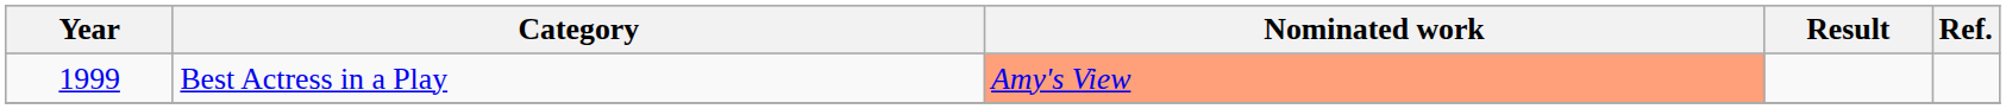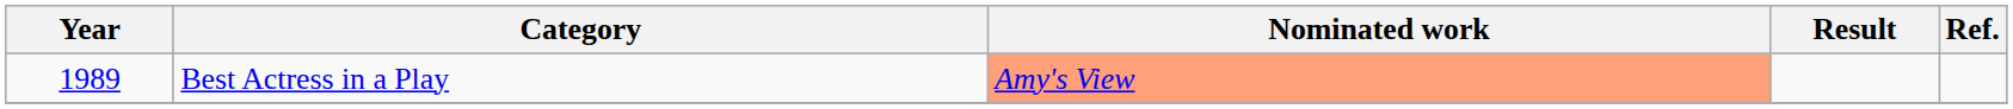Best Actress in a Play | Year: 1999 -> 1989
